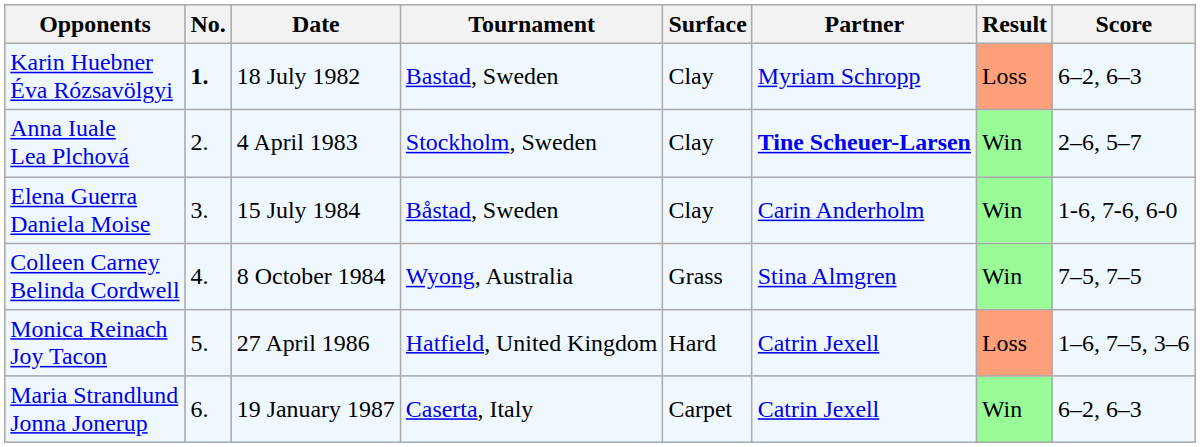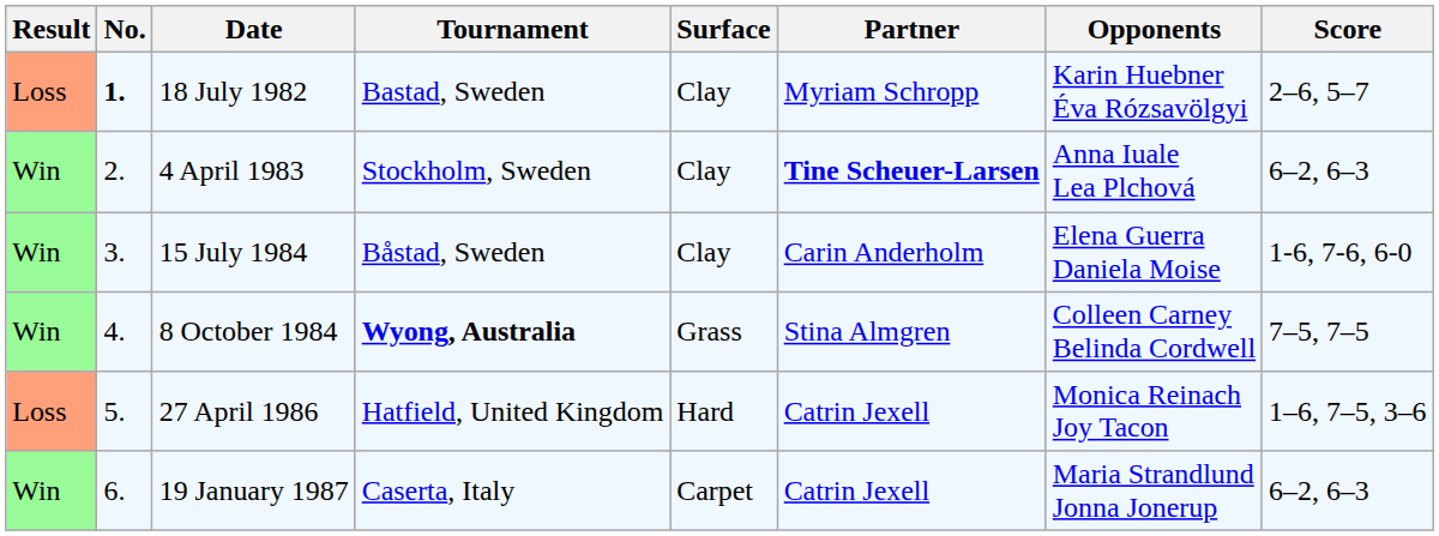columns swapped: Result <-> Opponents
18 July 1982 | Score: 6–2, 6–3 -> 2–6, 5–7
4 April 1983 | Score: 2–6, 5–7 -> 6–2, 6–3
8 October 1984 | Tournament: normal -> bold
